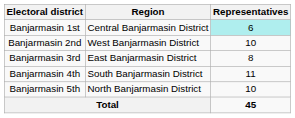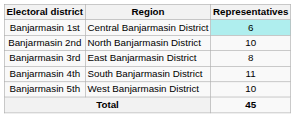Banjarmasin 2nd | Region: West Banjarmasin District -> North Banjarmasin District
Banjarmasin 5th | Region: North Banjarmasin District -> West Banjarmasin District
